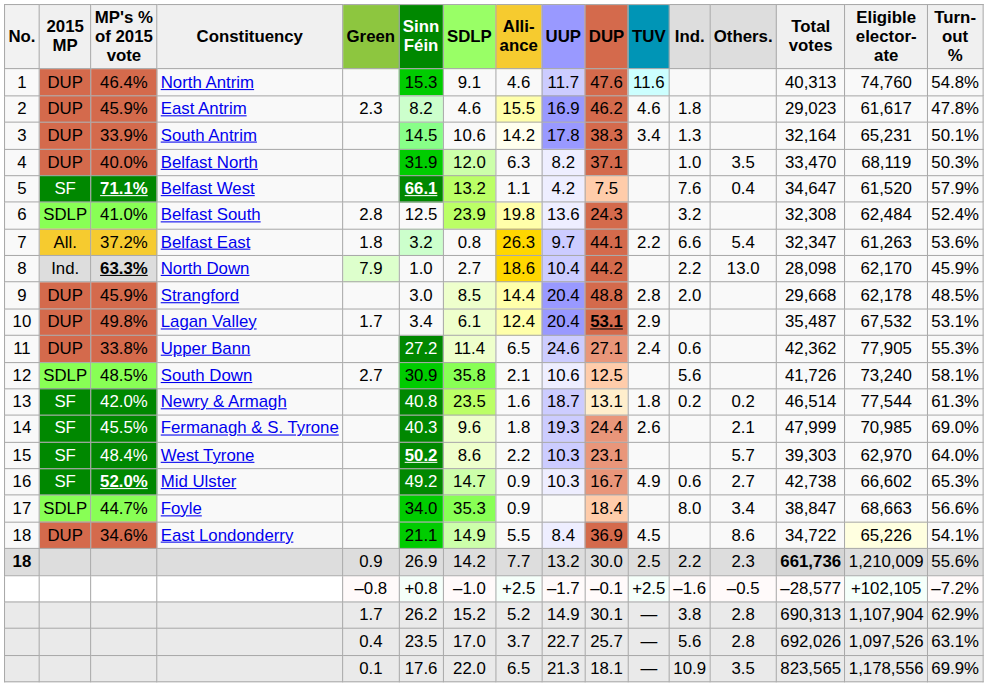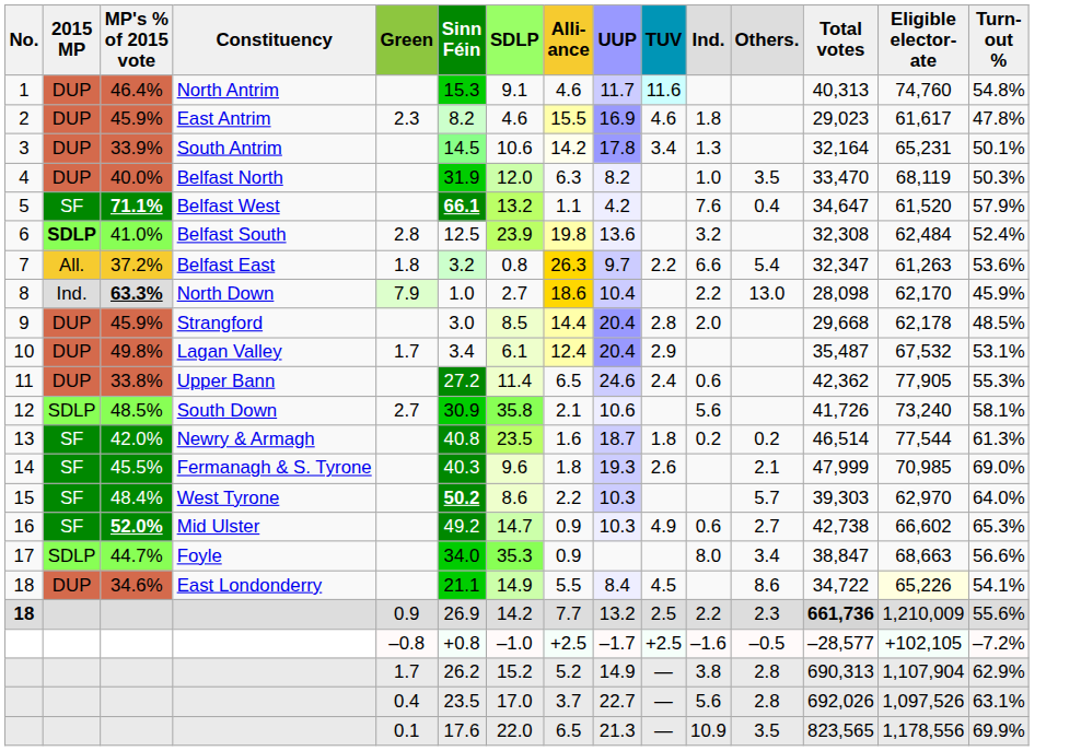- column: DUP | 47.6 | 46.2 | 38.3 | 37.1 | 7.5 | 24.3 | 44.1 | 44.2 | 48.8 | 53.1 | 27.1 | 12.5 | 13.1 | 24.4 | 23.1 | 16.7 | 18.4 | 36.9 | 30.0 | –0.1 | 30.1 | 25.7 | 18.1
6 | 2015 MP: normal -> bold
